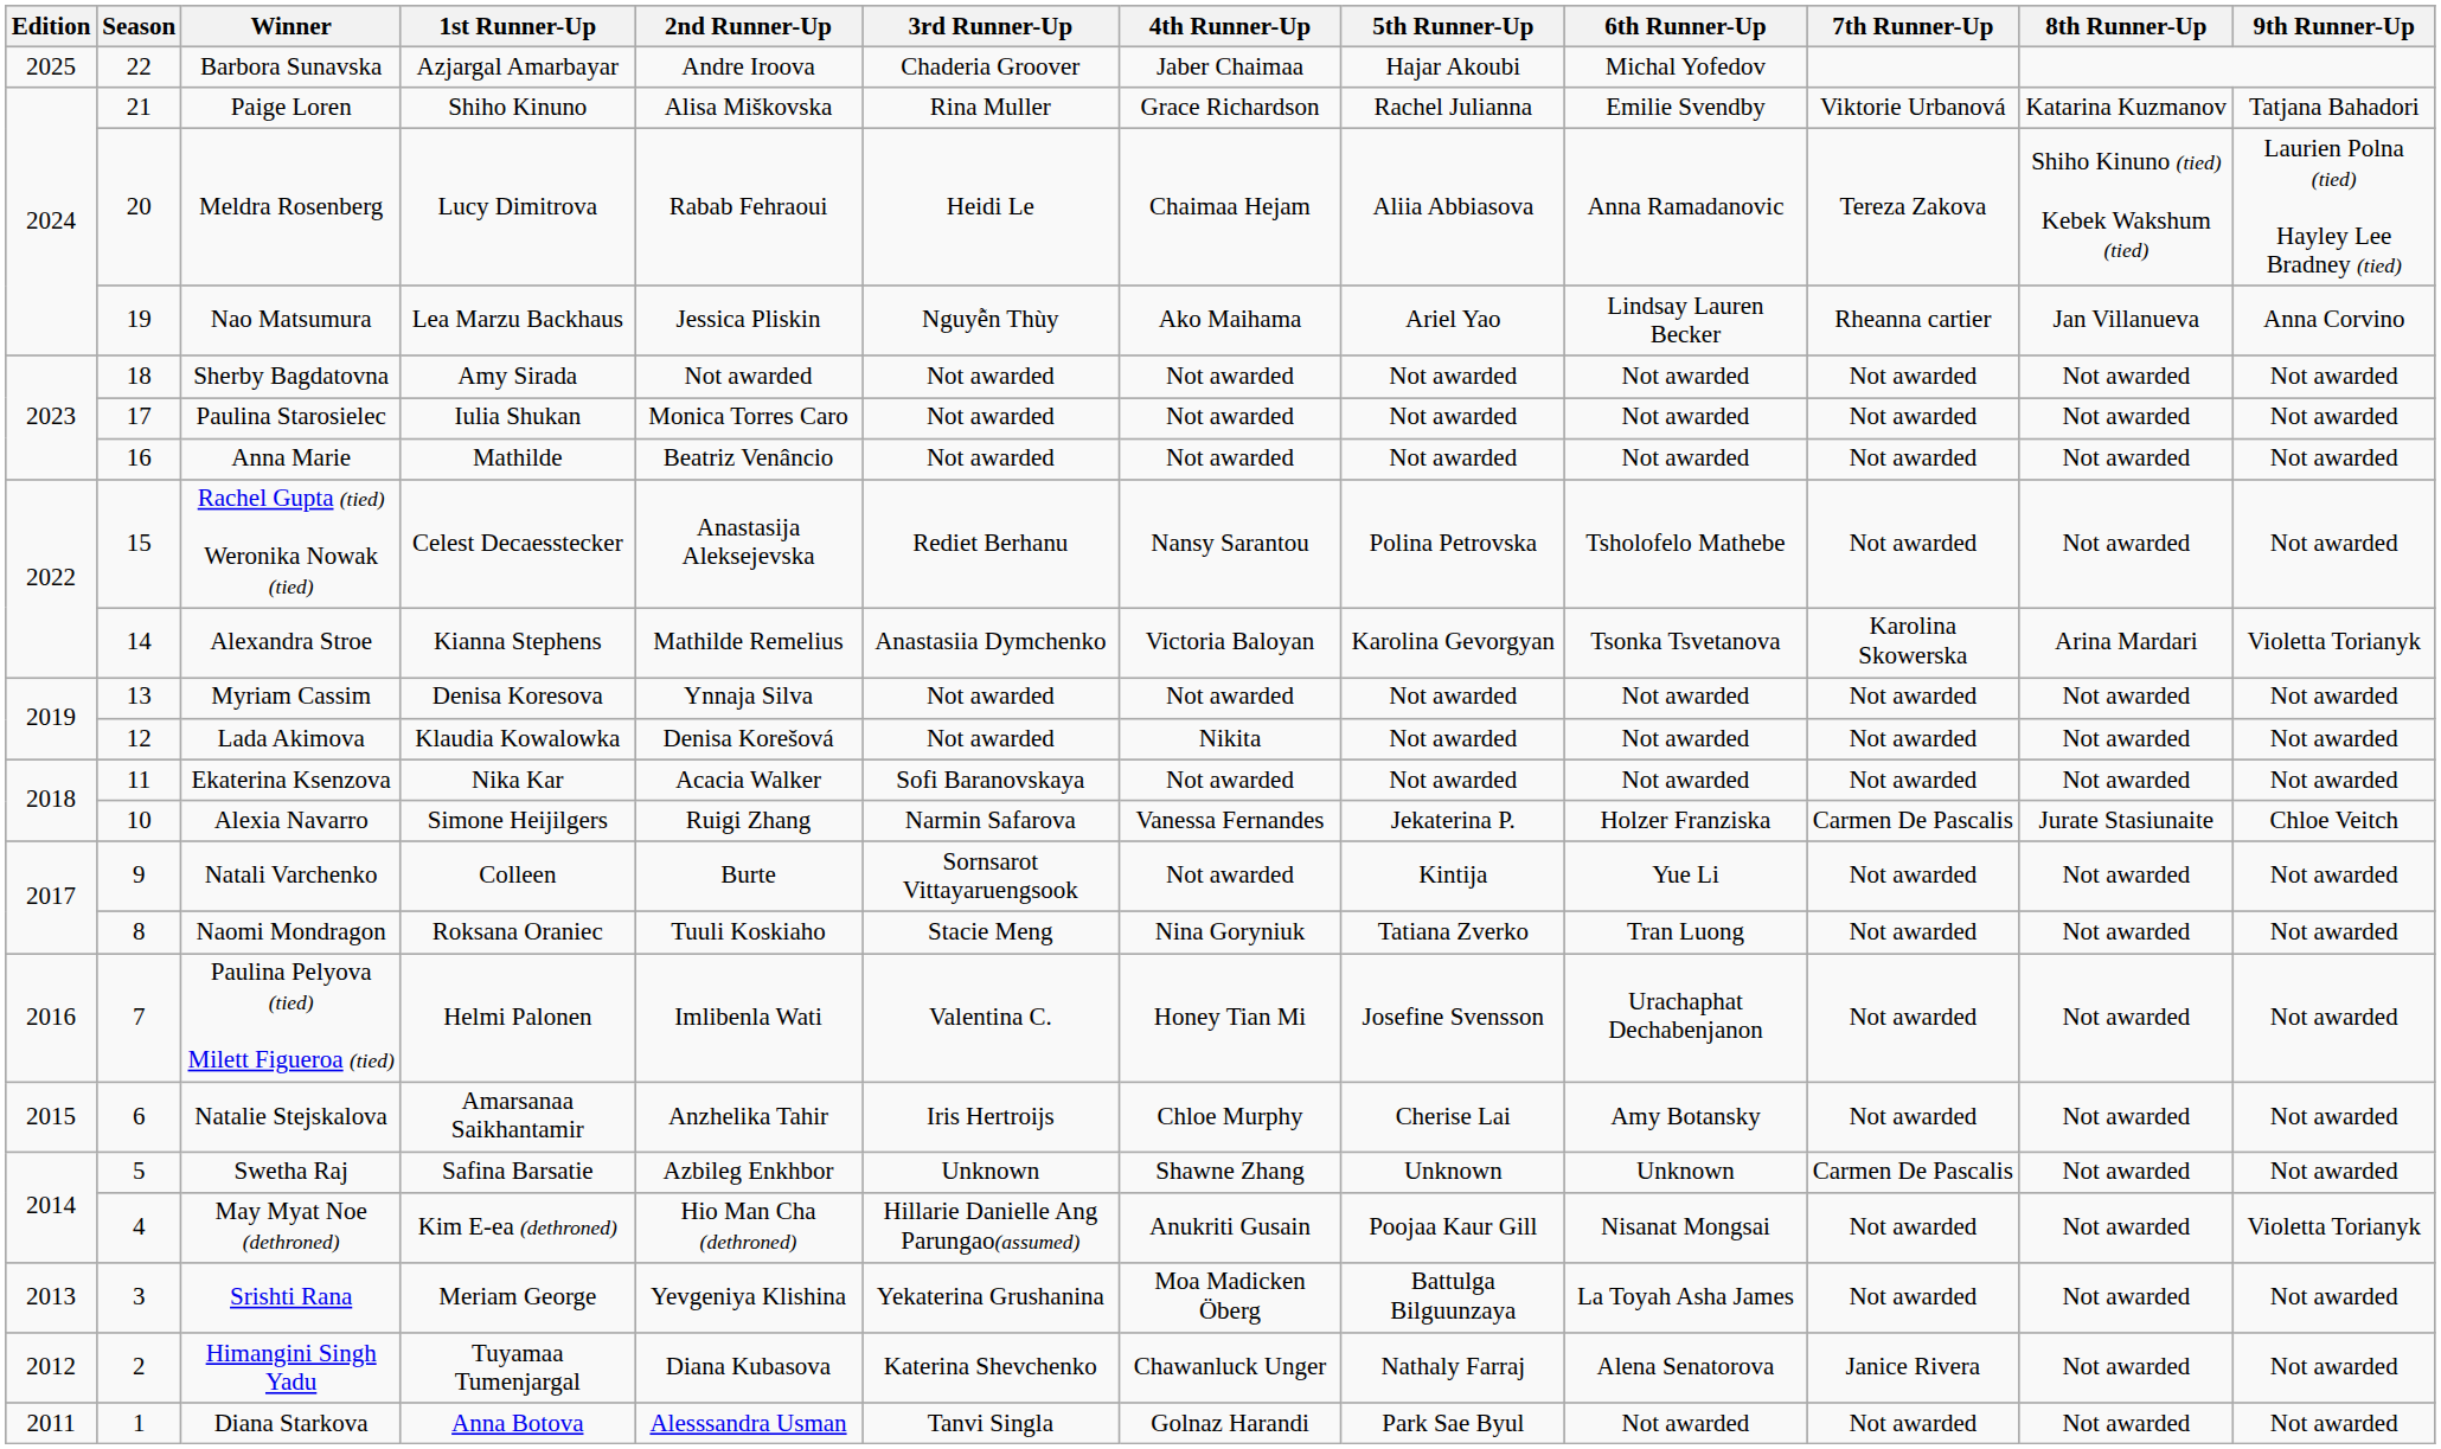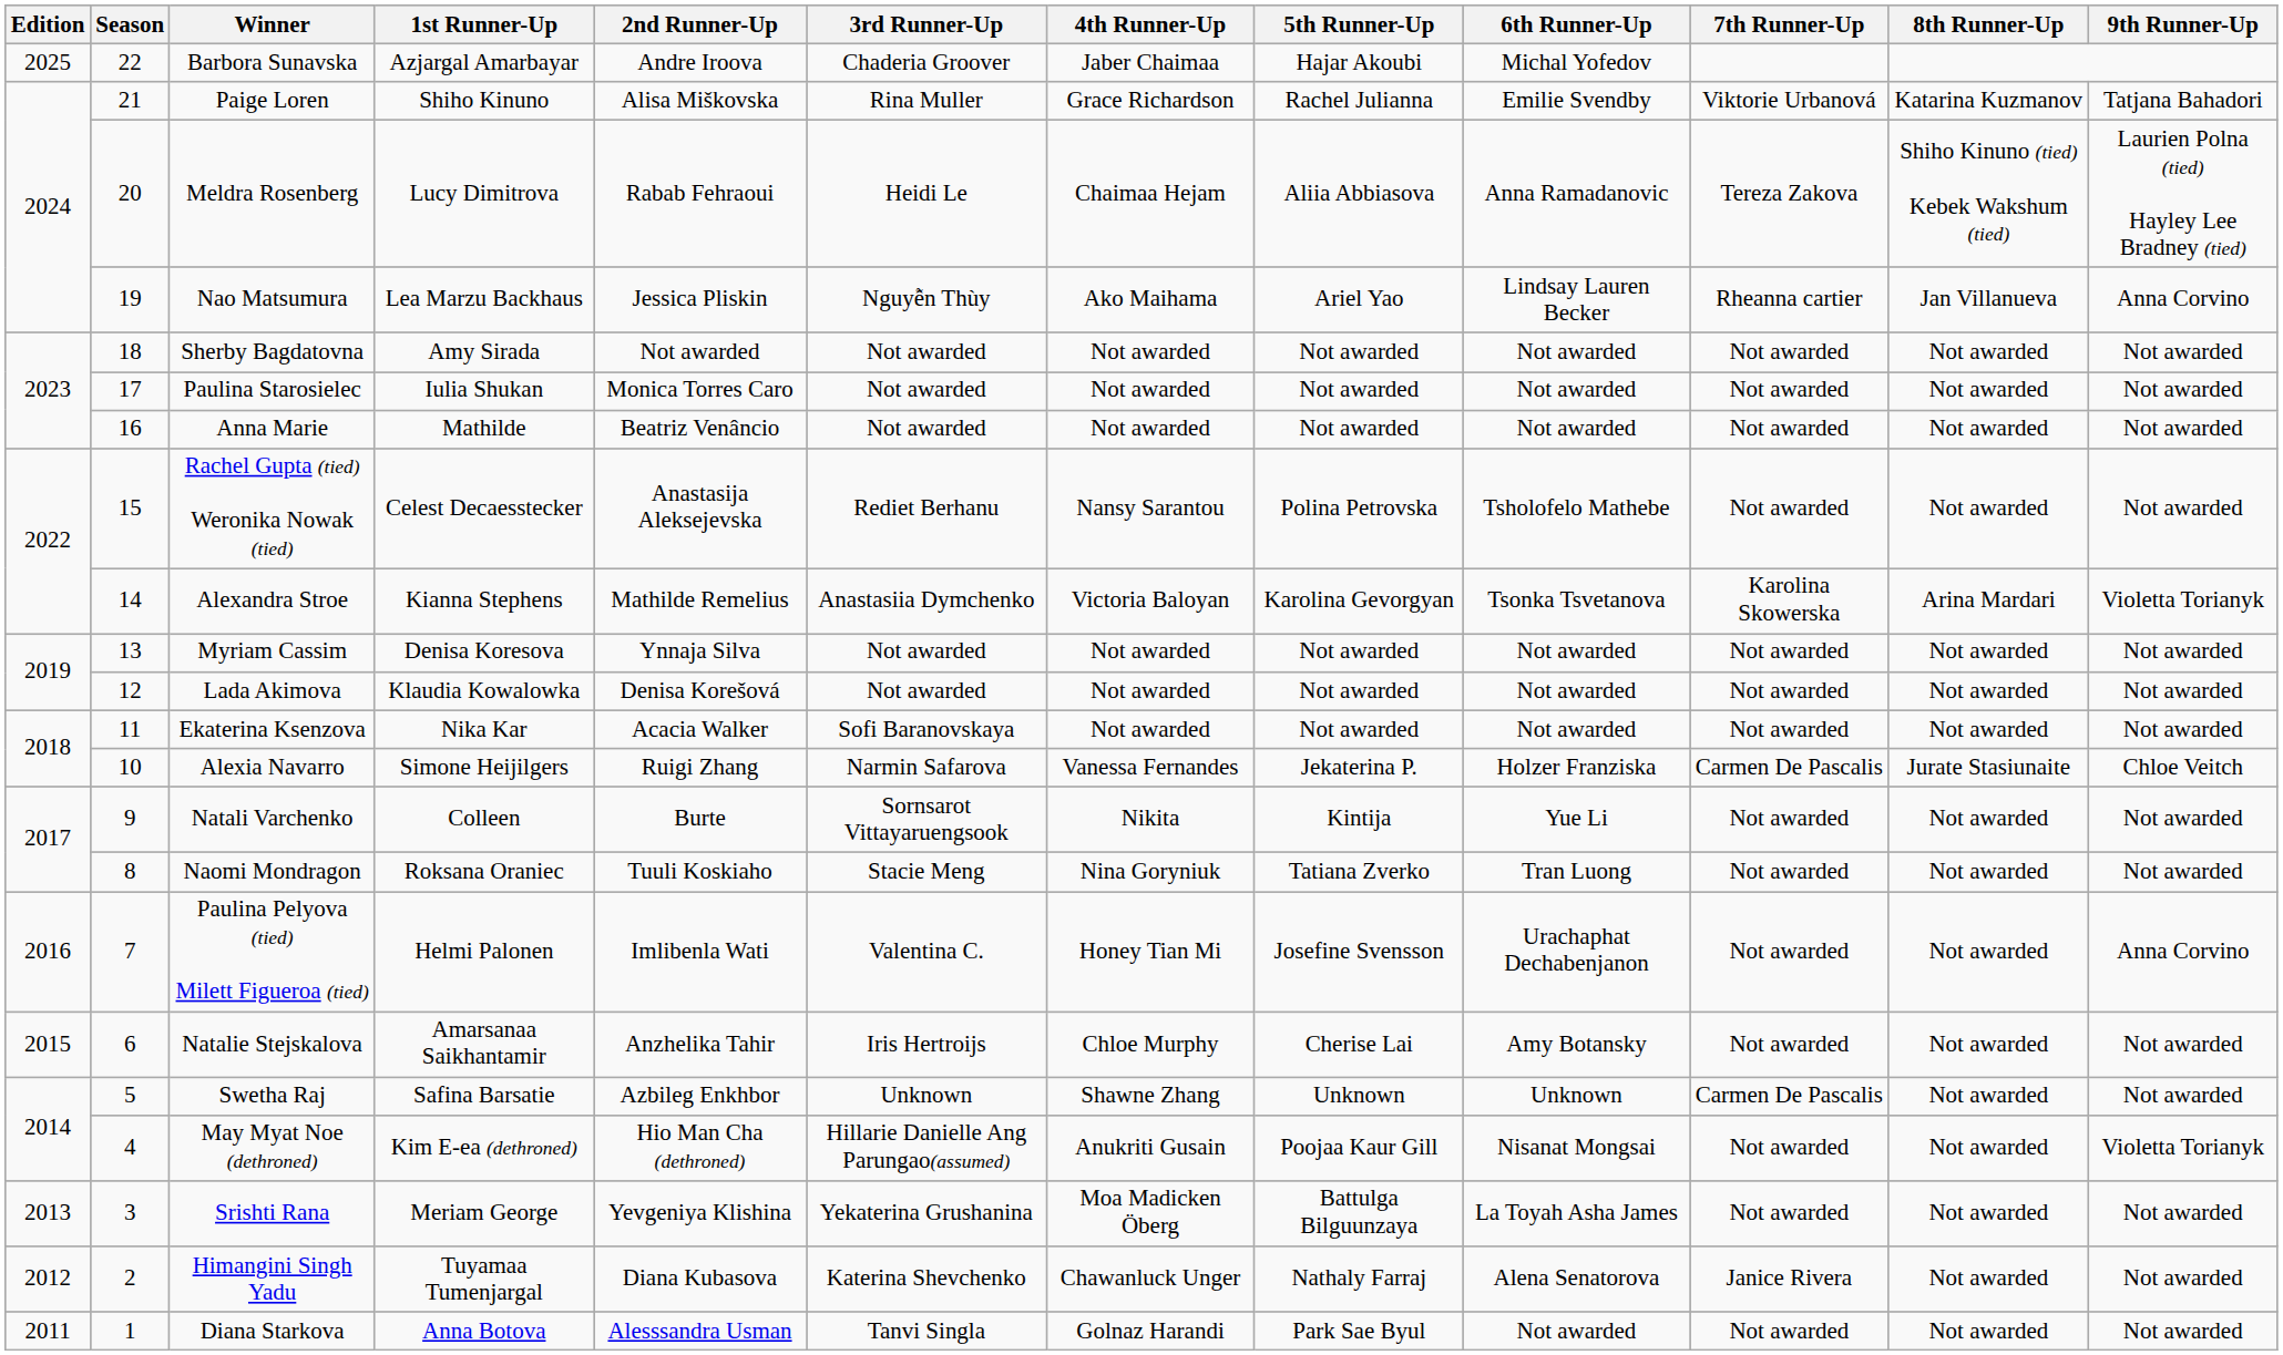Lada Akimova | 4th Runner-Up: Nikita -> Not awarded
Natali Varchenko | 4th Runner-Up: Not awarded -> Nikita
Paulina Pelyova (tied) Milett Figueroa (tied) | 9th Runner-Up: Not awarded -> Anna Corvino
